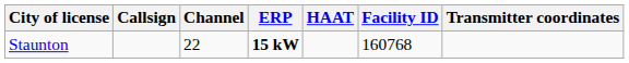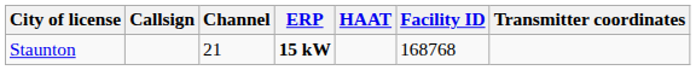Staunton | Channel: 22 -> 21
Staunton | Facility ID: 160768 -> 168768
